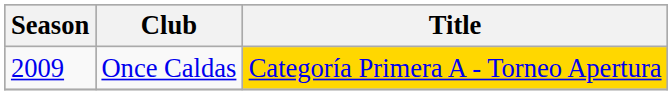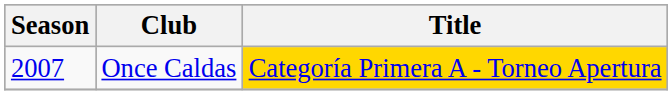Once Caldas | Season: 2009 -> 2007
